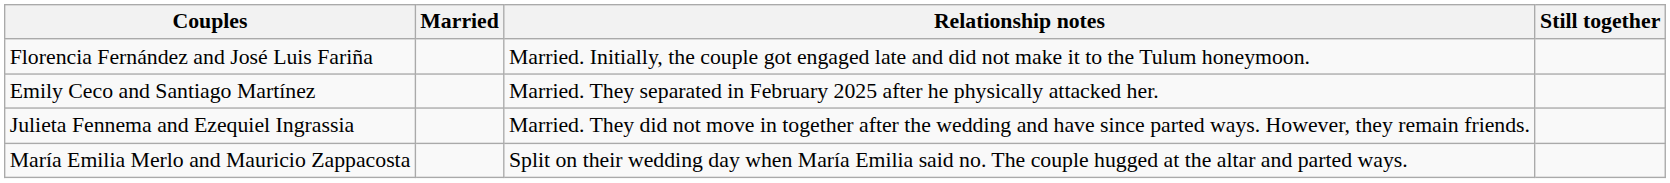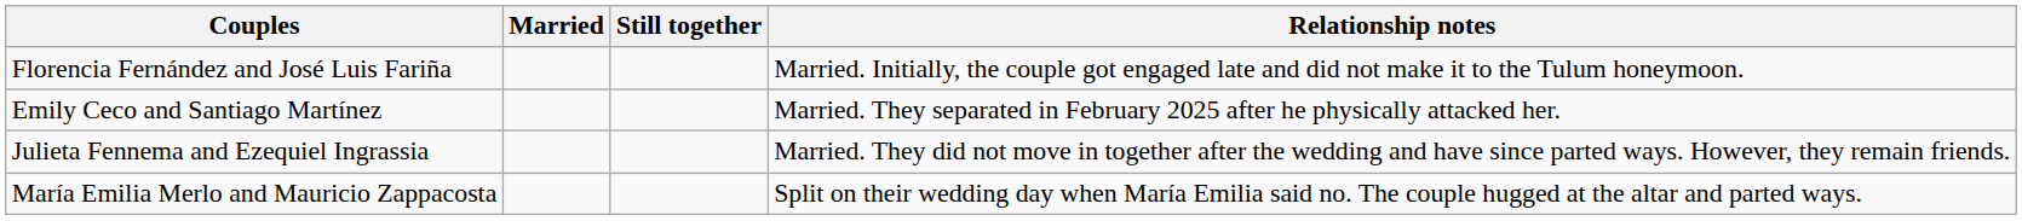columns swapped: Still together <-> Relationship notes
